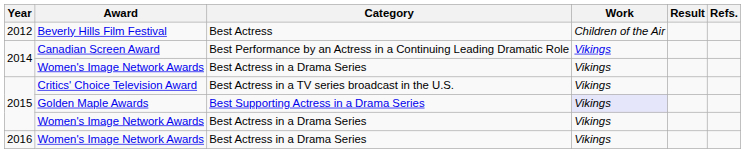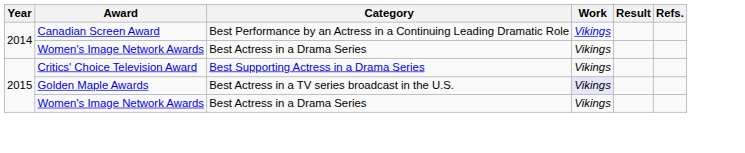- row: 2012 | Beverly Hills Film Festival | Best Actress | Children of the Air
Critics' Choice Television Award | Category: Best Actress in a TV series broadcast in the U.S. -> Best Supporting Actress in a Drama Series
Golden Maple Awards | Category: Best Supporting Actress in a Drama Series -> Best Actress in a TV series broadcast in the U.S.
- row: 2016 | Women's Image Network Awards | Best Actress in a Drama Series | Vikings
